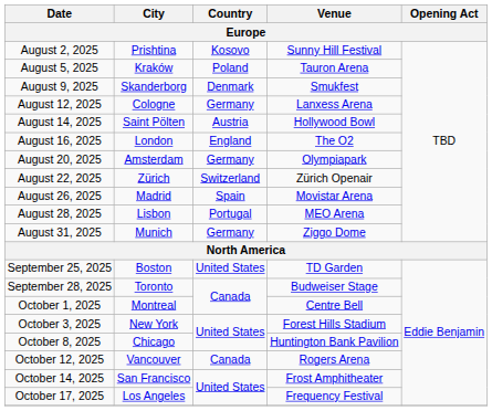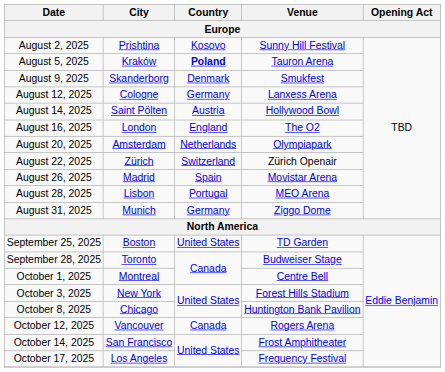August 5, 2025 | Country: normal -> bold
August 20, 2025 | Country: Germany -> Netherlands
